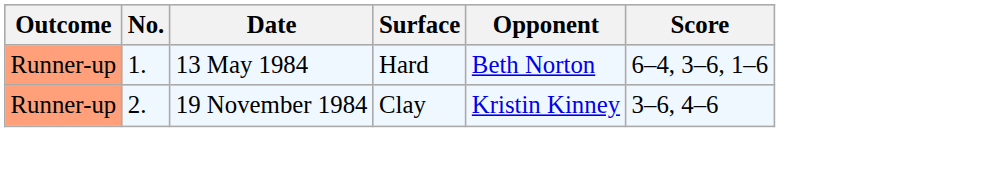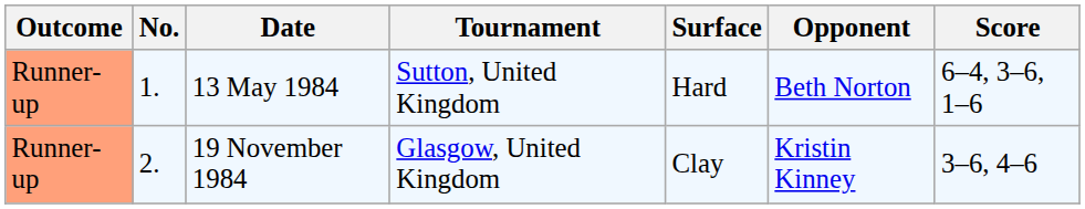+ column: Tournament | Sutton, United Kingdom | Glasgow, United Kingdom
